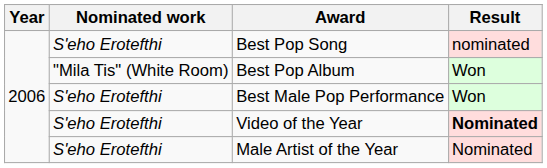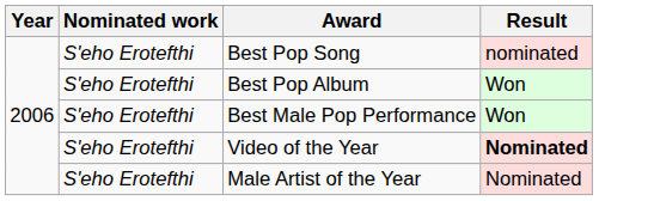Best Pop Album | Nominated work: "Mila Tis" (White Room) -> S'eho Erotefthi
